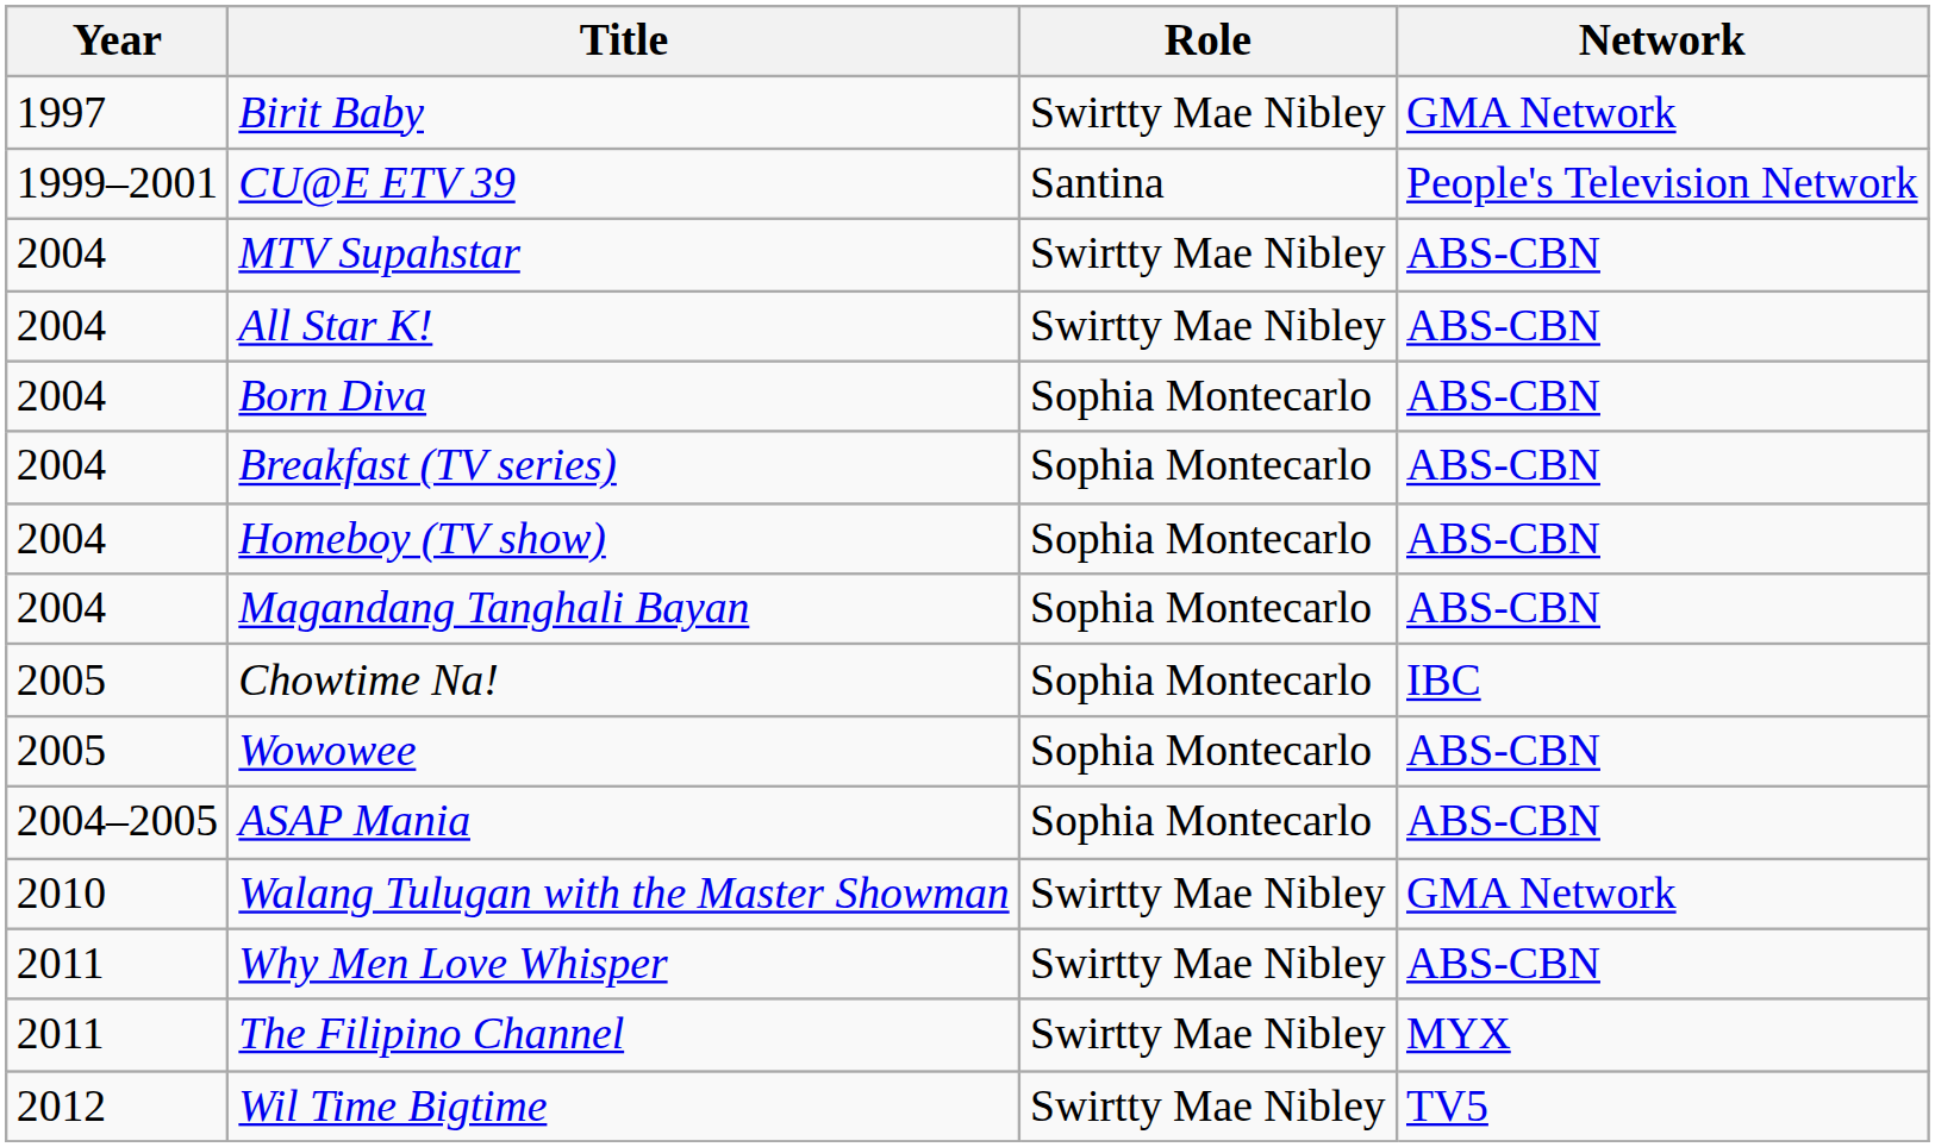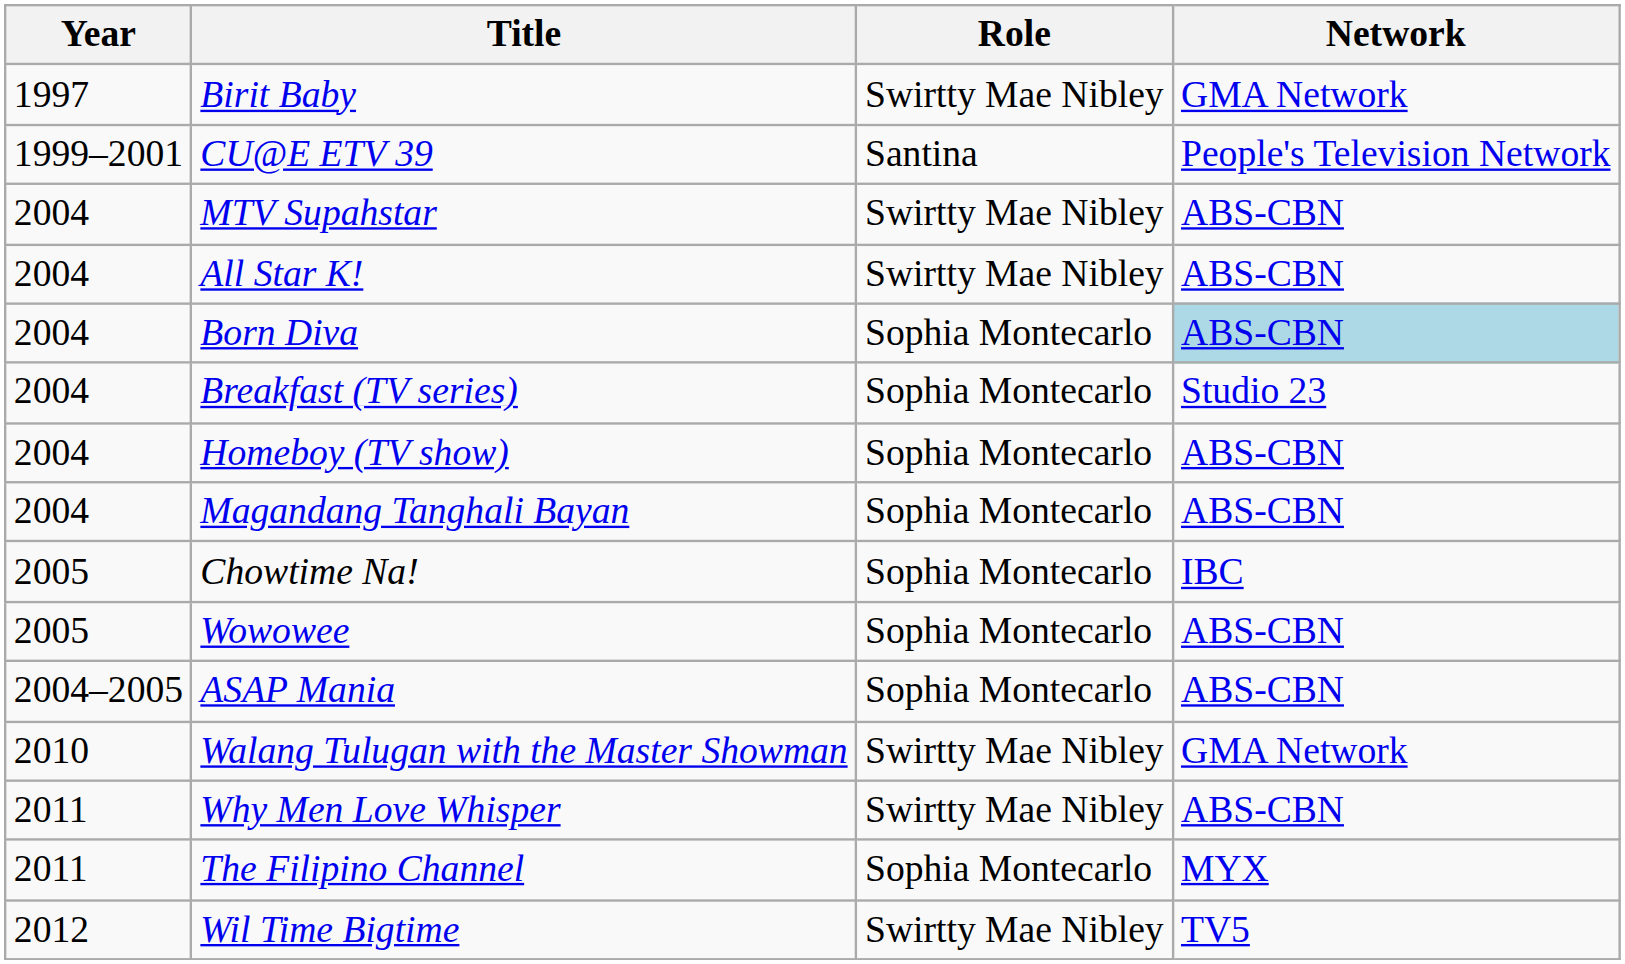Born Diva | Network: no background -> lightblue background
Breakfast (TV series) | Network: ABS-CBN -> Studio 23
The Filipino Channel | Role: Swirtty Mae Nibley -> Sophia Montecarlo
